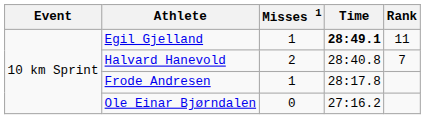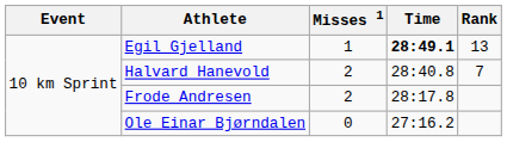Egil Gjelland | Rank: 11 -> 13
Frode Andresen | Misses 1: 1 -> 2
